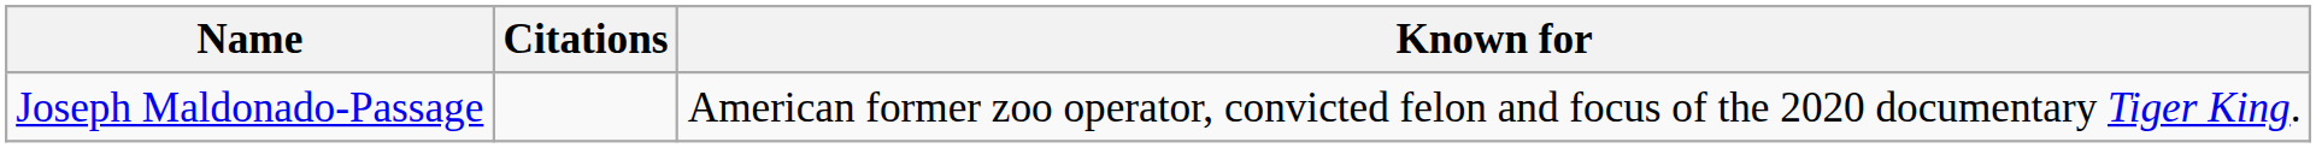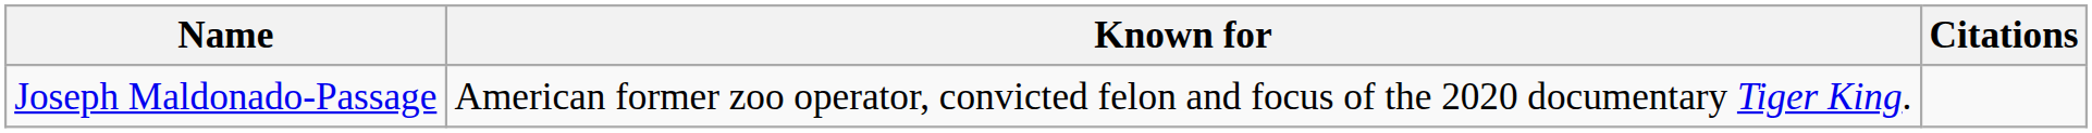columns swapped: Known for <-> Citations
